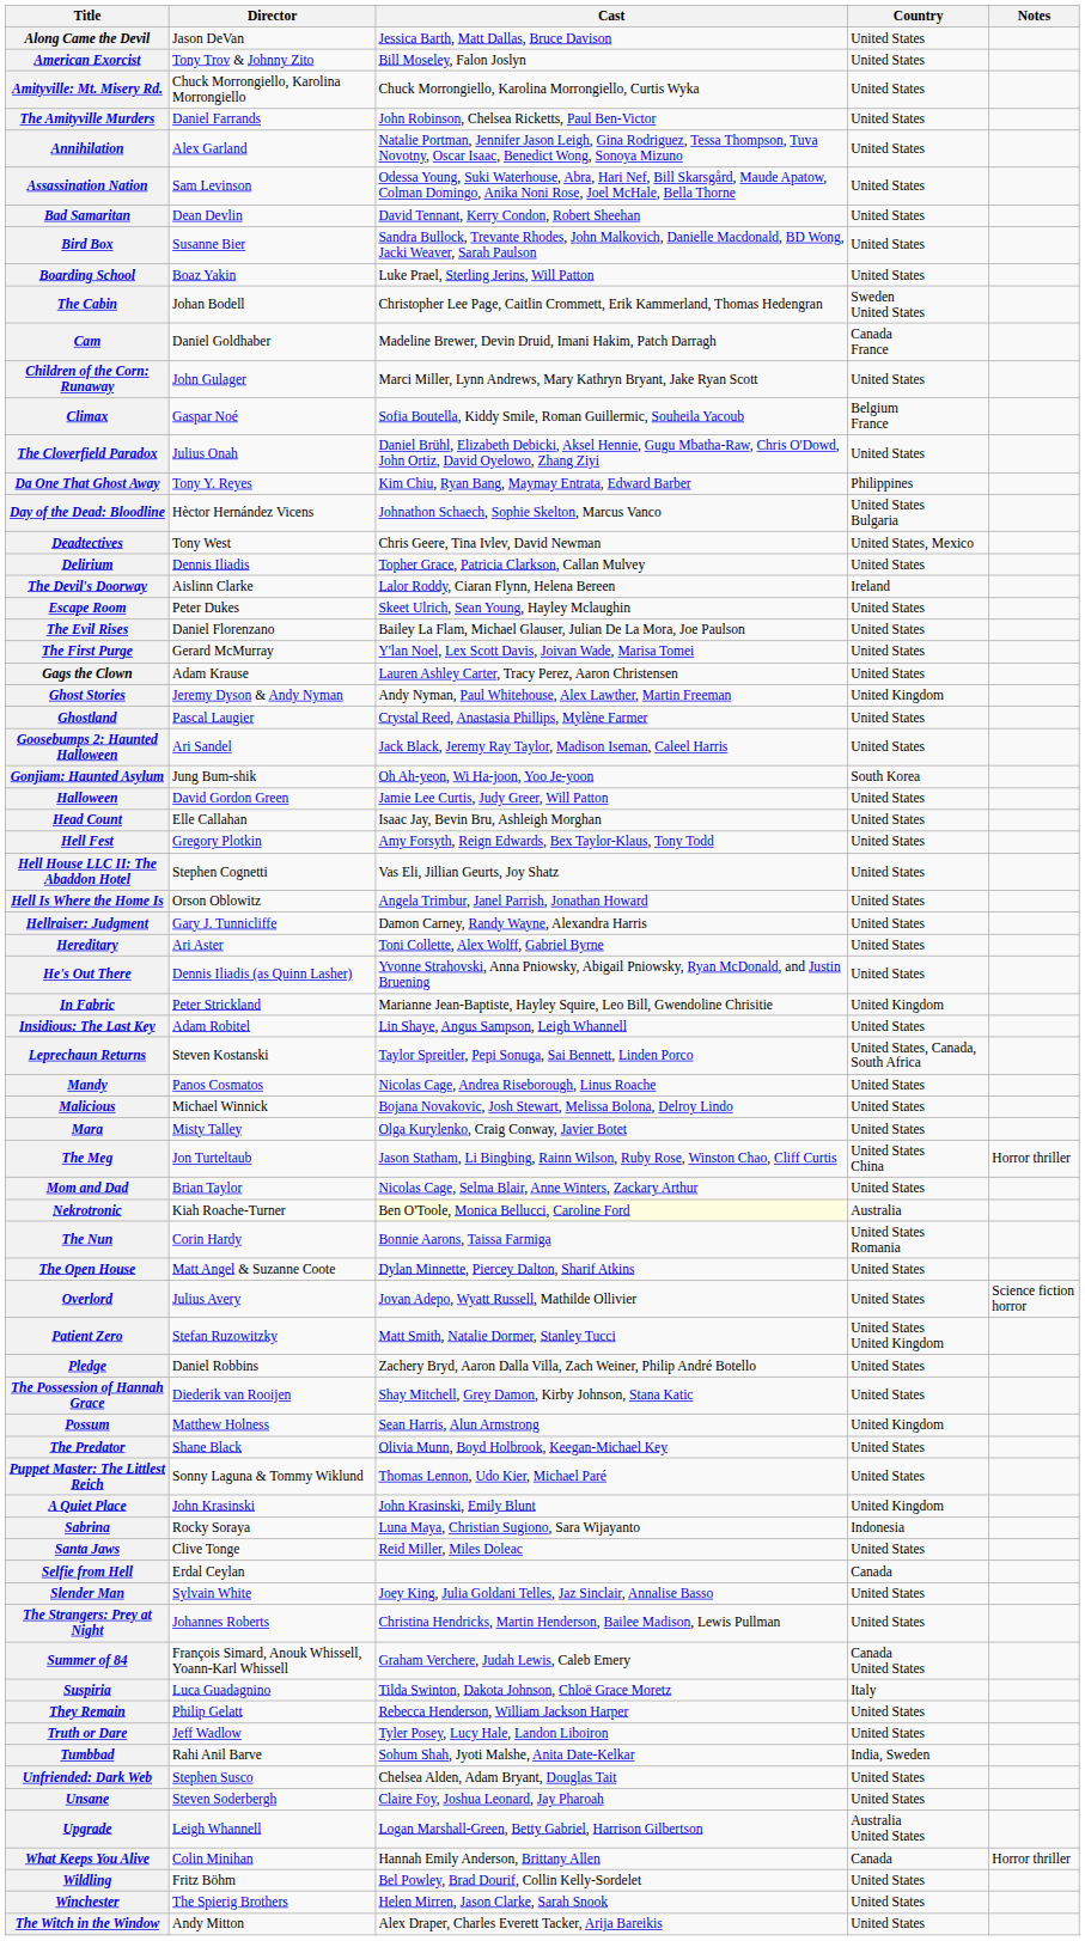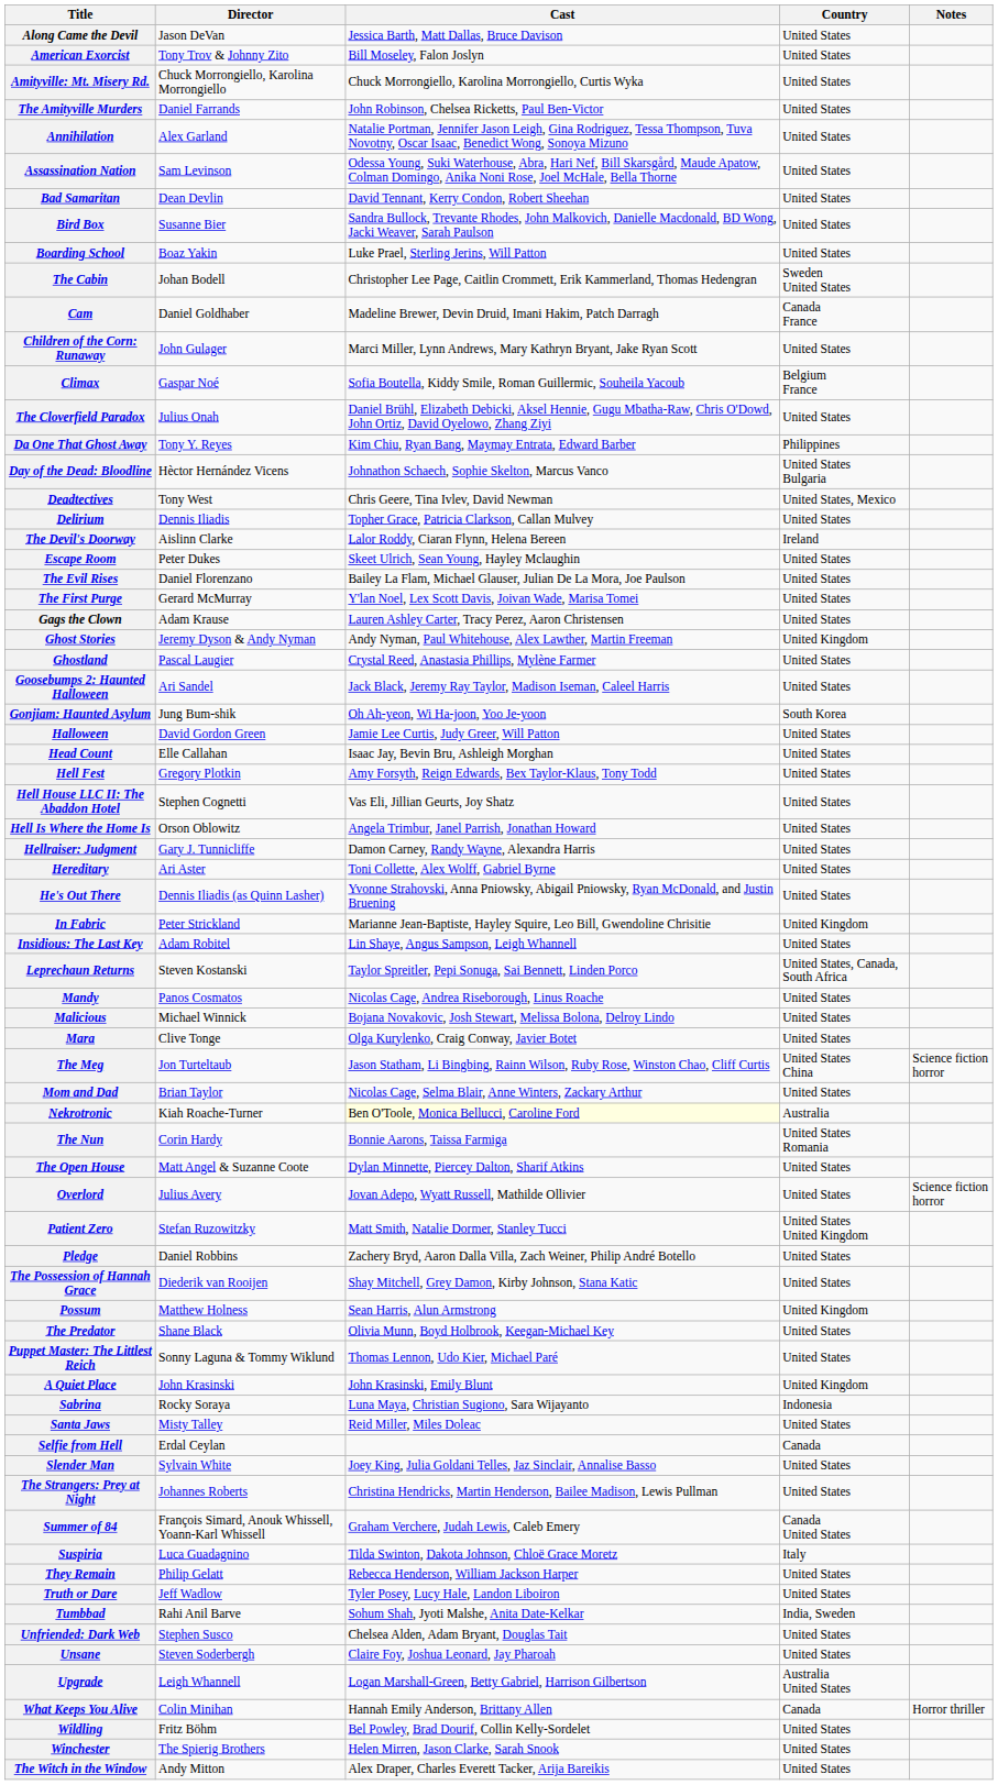Mara | Director: Misty Talley -> Clive Tonge
The Meg | Notes: Horror thriller -> Science fiction horror
Santa Jaws | Director: Clive Tonge -> Misty Talley
